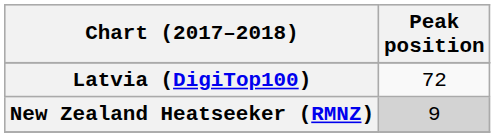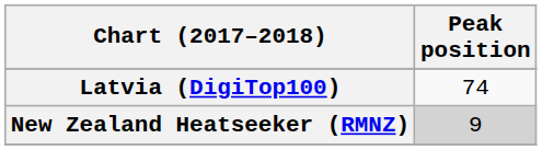Latvia (DigiTop100) | Peak position: 72 -> 74
